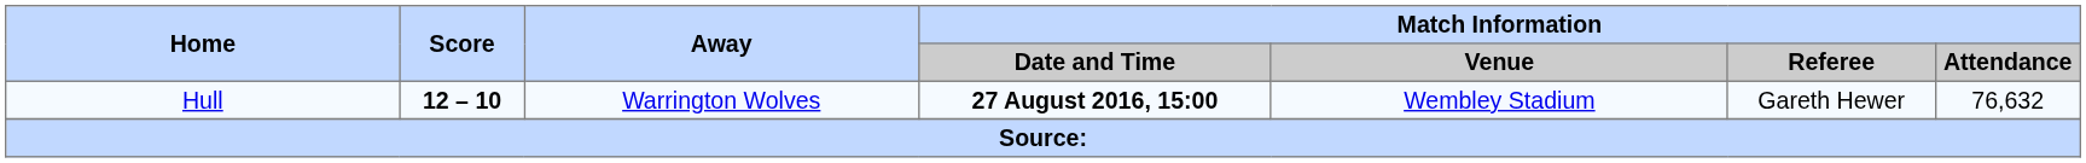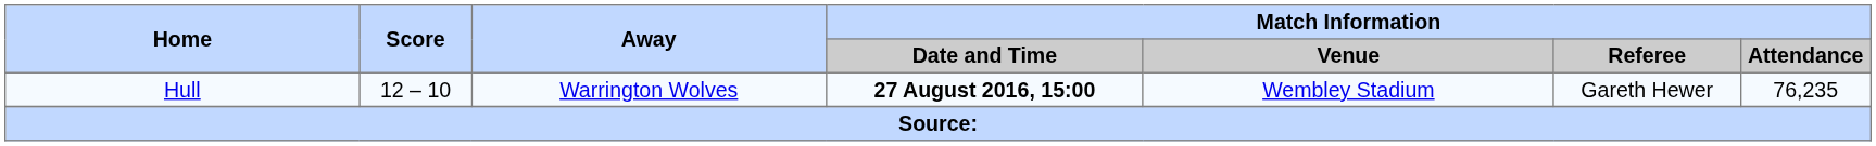Hull | Score: bold -> normal
Hull | Match Information / Attendance: 76,632 -> 76,235
